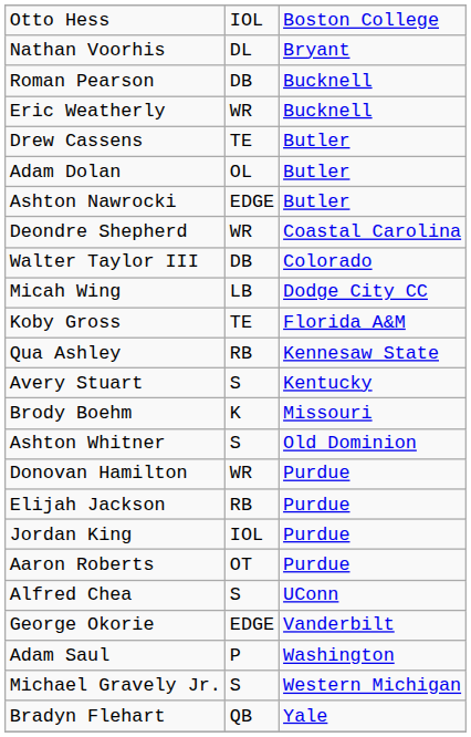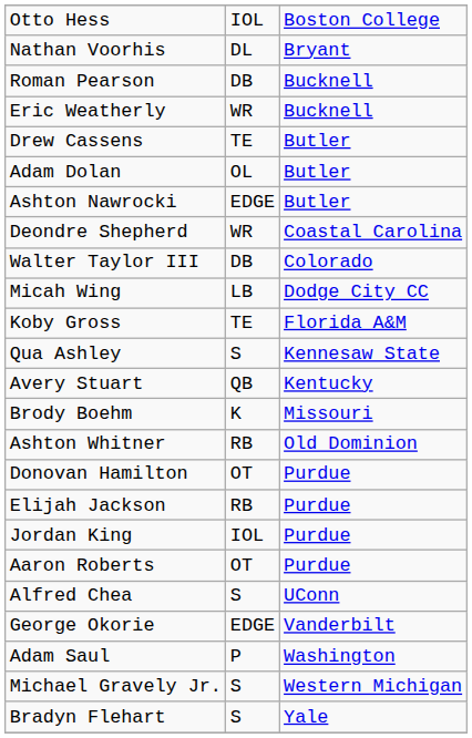Qua Ashley | column 2: RB -> S
Avery Stuart | column 2: S -> QB
Ashton Whitner | column 2: S -> RB
Donovan Hamilton | column 2: WR -> OT
Bradyn Flehart | column 2: QB -> S
